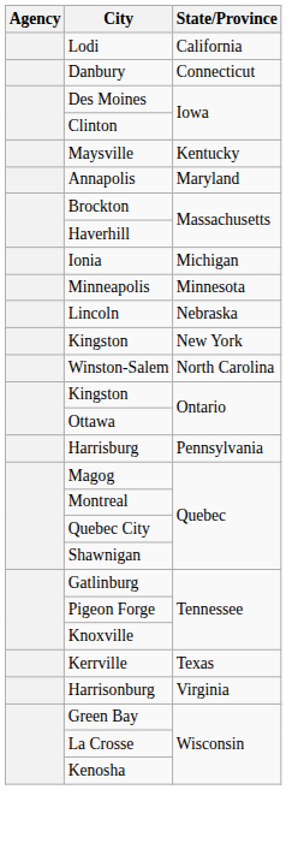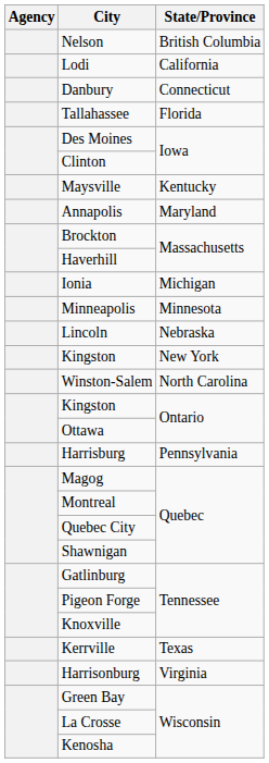+ row: Nelson | British Columbia
+ row: Tallahassee | Florida
